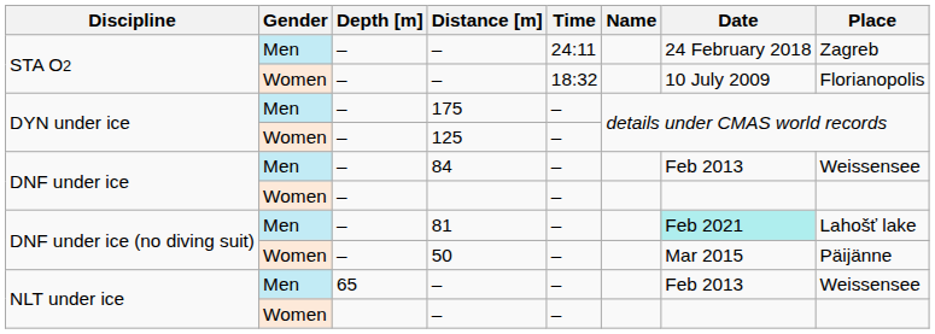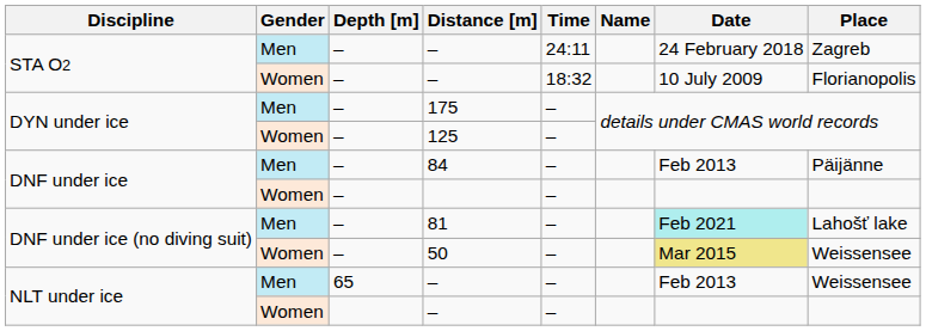84 | Place: Weissensee -> Päijänne
50 | Date: no background -> khaki background
50 | Place: Päijänne -> Weissensee
